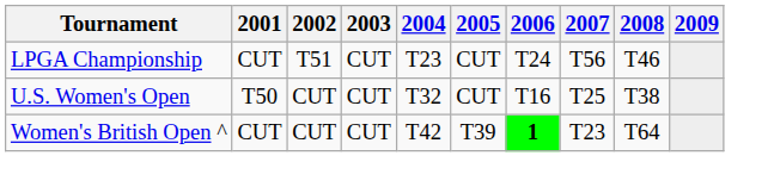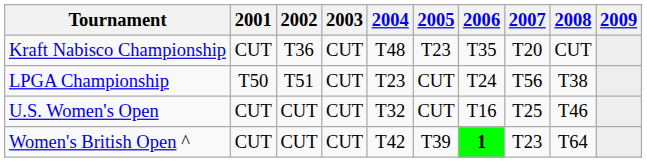+ row: Kraft Nabisco Championship | CUT | T36 | CUT | T48 | T23 | T35 | T20 | CUT
LPGA Championship | 2001: CUT -> T50
LPGA Championship | 2008: T46 -> T38
U.S. Women's Open | 2001: T50 -> CUT
U.S. Women's Open | 2008: T38 -> T46
